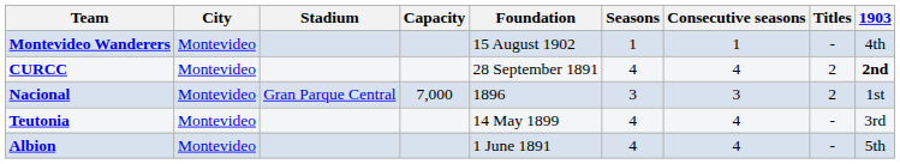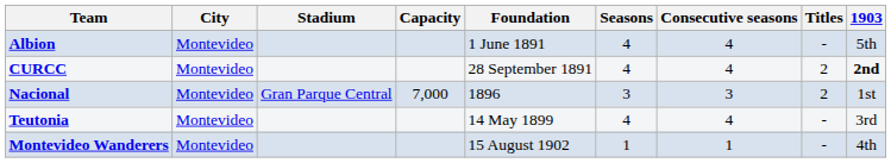rows swapped: Albion <-> Montevideo Wanderers
